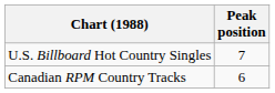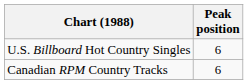U.S. Billboard Hot Country Singles | Peak position: 7 -> 6
